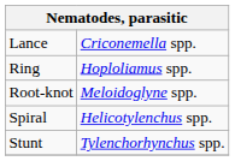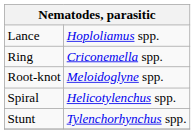Lance | column 2: Criconemella spp. -> Hoploliamus spp.
Ring | column 2: Hoploliamus spp. -> Criconemella spp.
